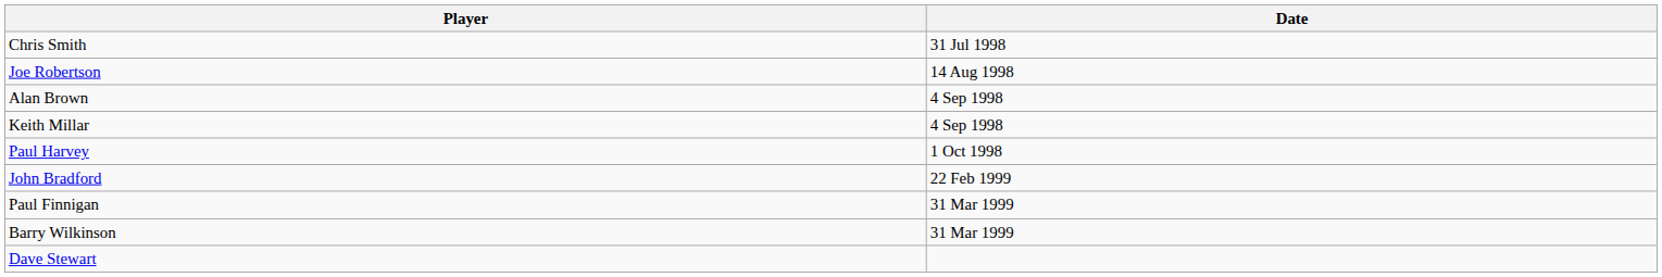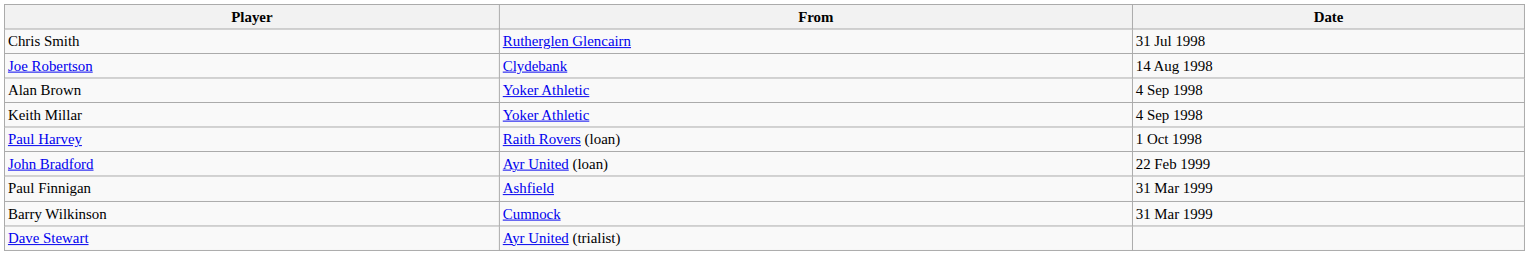+ column: From | Rutherglen Glencairn | Clydebank | Yoker Athletic | Yoker Athletic | Raith Rovers (loan) | Ayr United (loan) | Ashfield | Cumnock | Ayr United (trialist)
